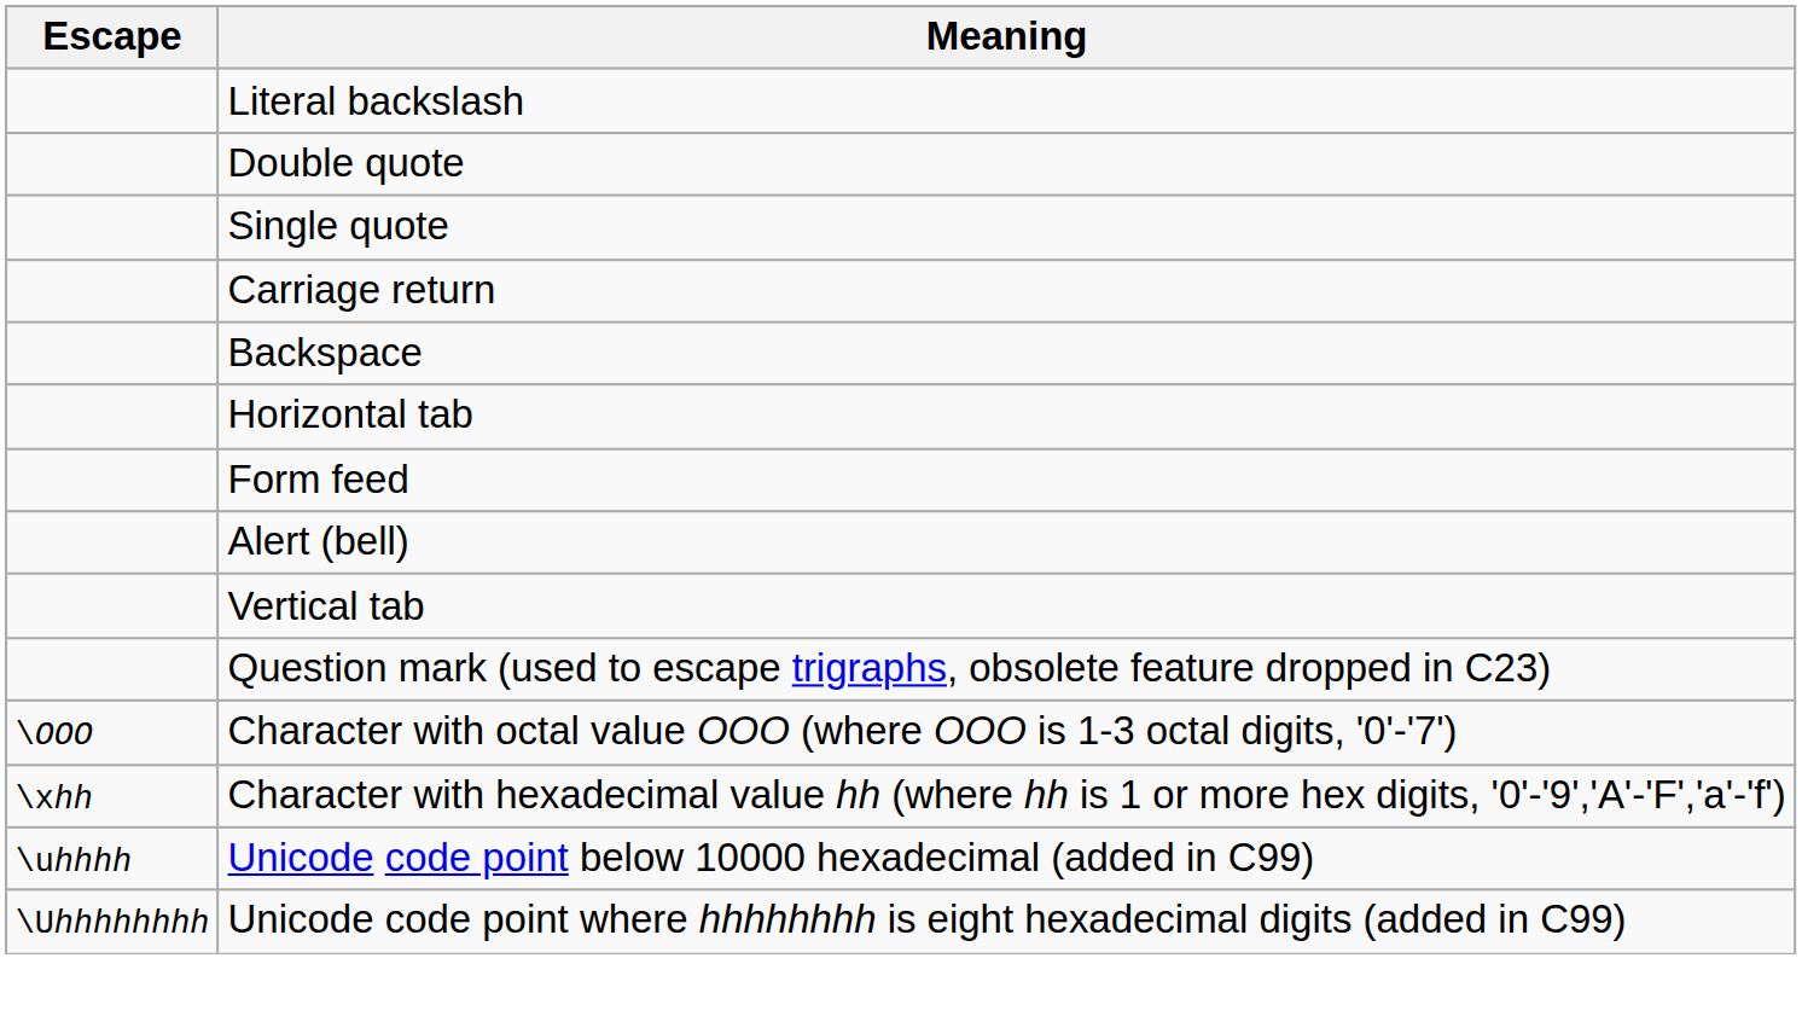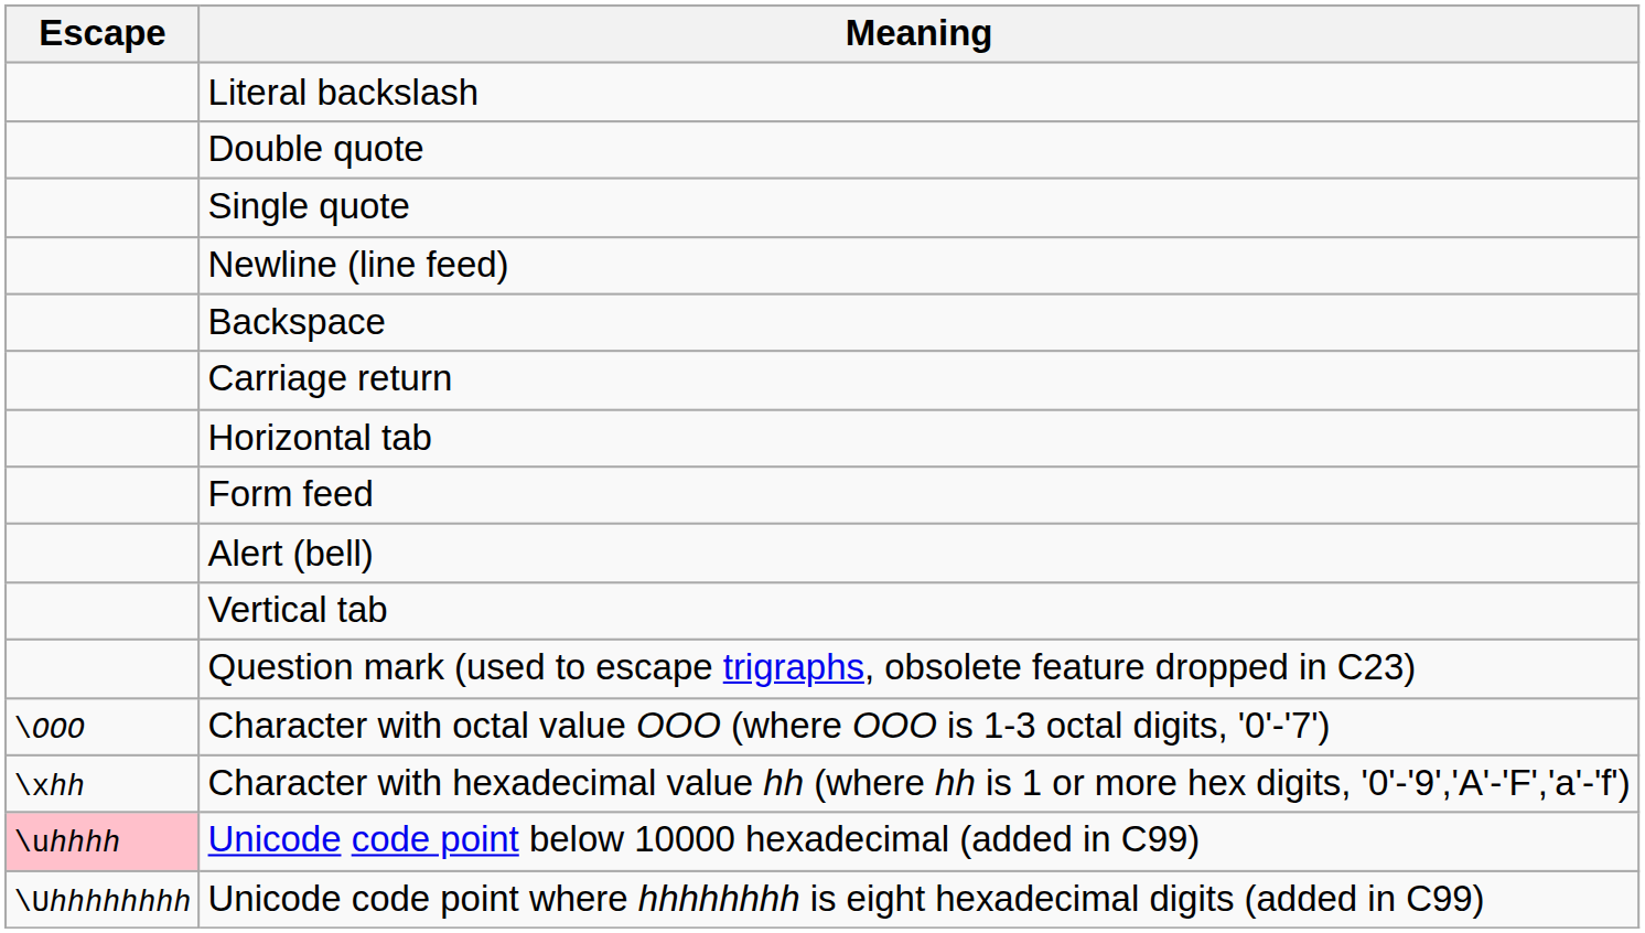+ row: Newline (line feed)
rows swapped: Carriage return <-> Backspace
Unicode code point below 10000 hexadecimal (added in C99) | Escape: no background -> pink background
